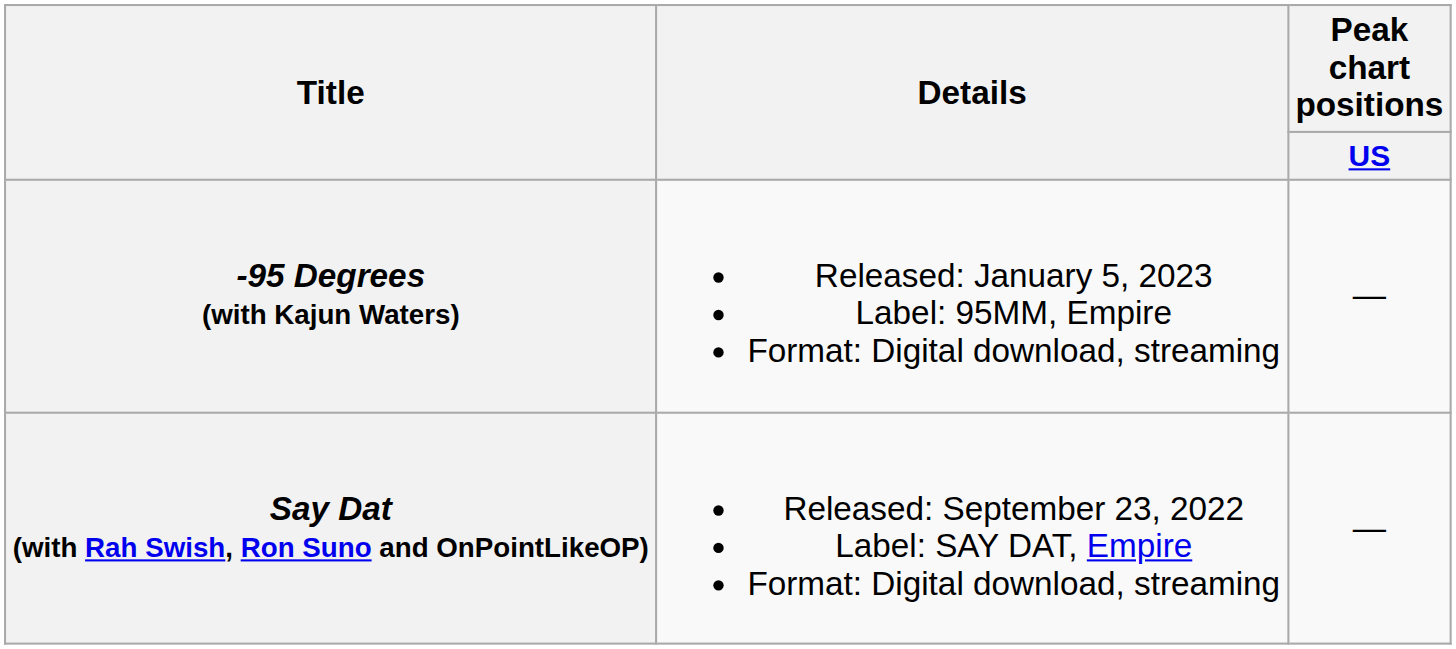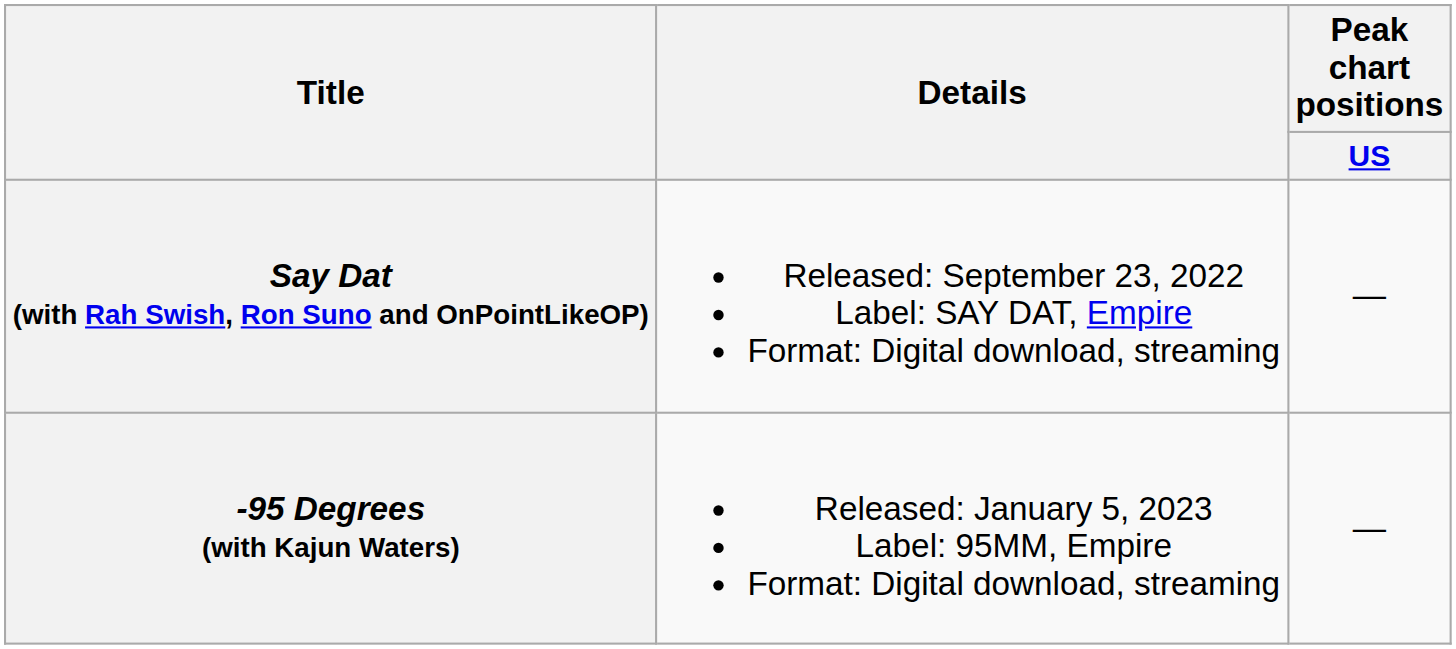rows swapped: Say Dat (with Rah Swish, Ron Suno and OnPointLikeOP) <-> -95 Degrees (with Kajun Waters)
